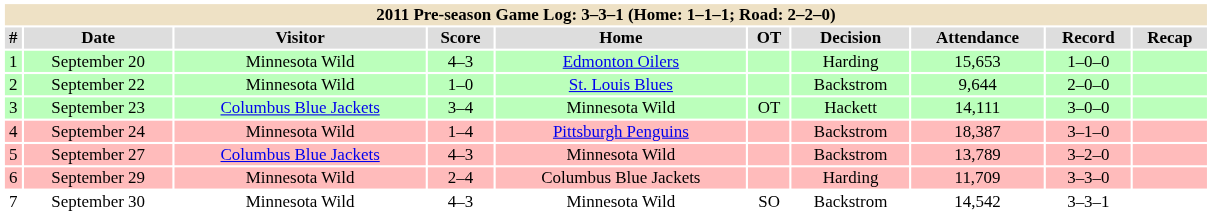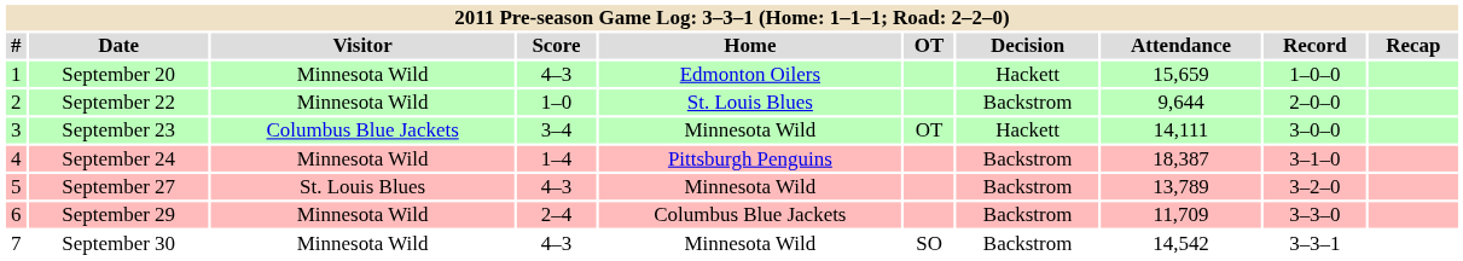September 20 | Decision: Harding -> Hackett
September 20 | Attendance: 15,653 -> 15,659
September 27 | Visitor: Columbus Blue Jackets -> St. Louis Blues
September 29 | Decision: Harding -> Backstrom
